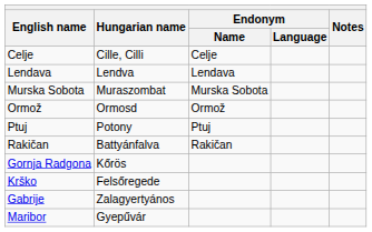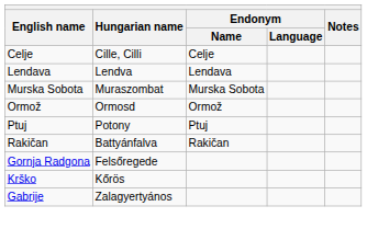Gornja Radgona | Hungarian name: Kőrös -> Felsőregede
Krško | Hungarian name: Felsőregede -> Kőrös
- row: Maribor | Gyepűvár
